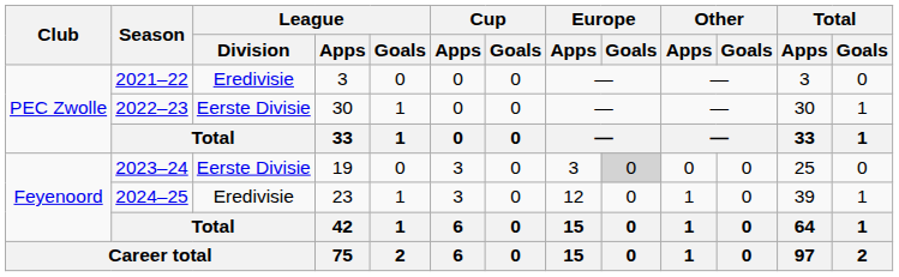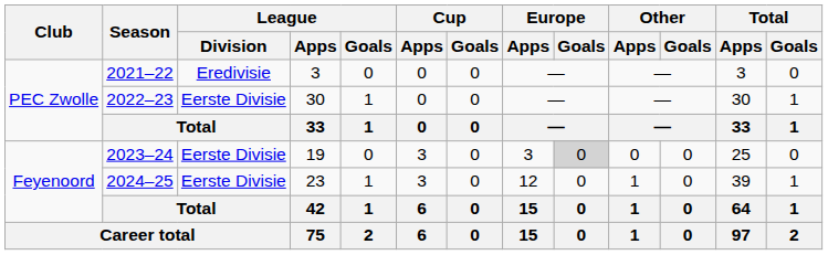2024–25 | League / Division: Eredivisie -> Eerste Divisie
